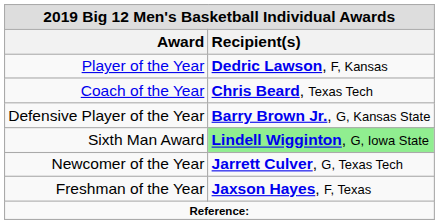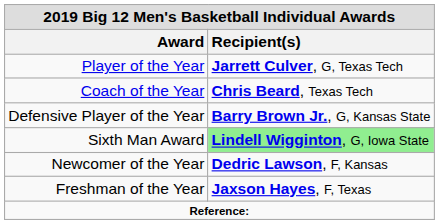Player of the Year | Recipient(s): Dedric Lawson, F, Kansas -> Jarrett Culver, G, Texas Tech
Newcomer of the Year | Recipient(s): Jarrett Culver, G, Texas Tech -> Dedric Lawson, F, Kansas
